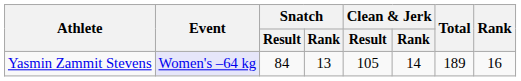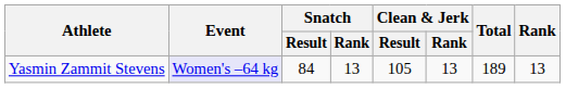Yasmin Zammit Stevens | Clean & Jerk / Rank: 14 -> 13
Yasmin Zammit Stevens | Rank: 16 -> 13
